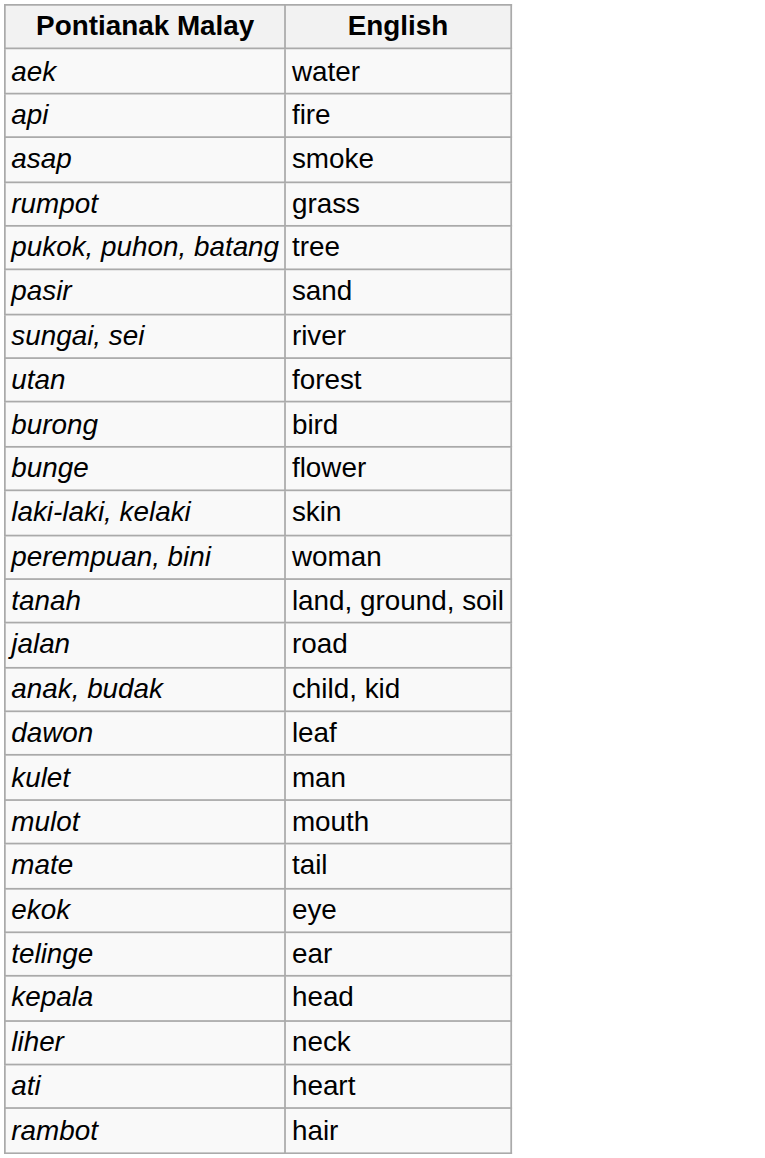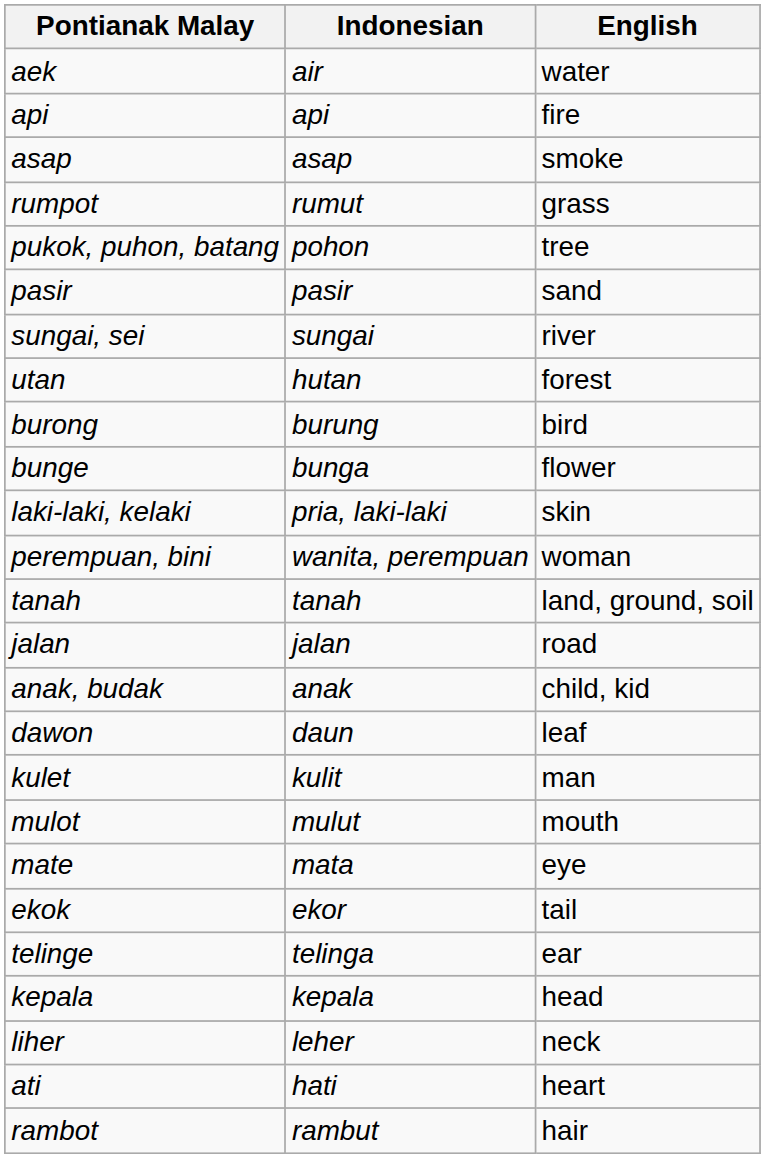+ column: Indonesian | air | api | asap | rumut | pohon | pasir | sungai | hutan | burung | bunga | pria, laki-laki | wanita, perempuan | tanah | jalan | anak | daun | kulit | mulut | mata | ekor | telinga | kepala | leher | hati | rambut
mate | English: tail -> eye
ekok | English: eye -> tail
